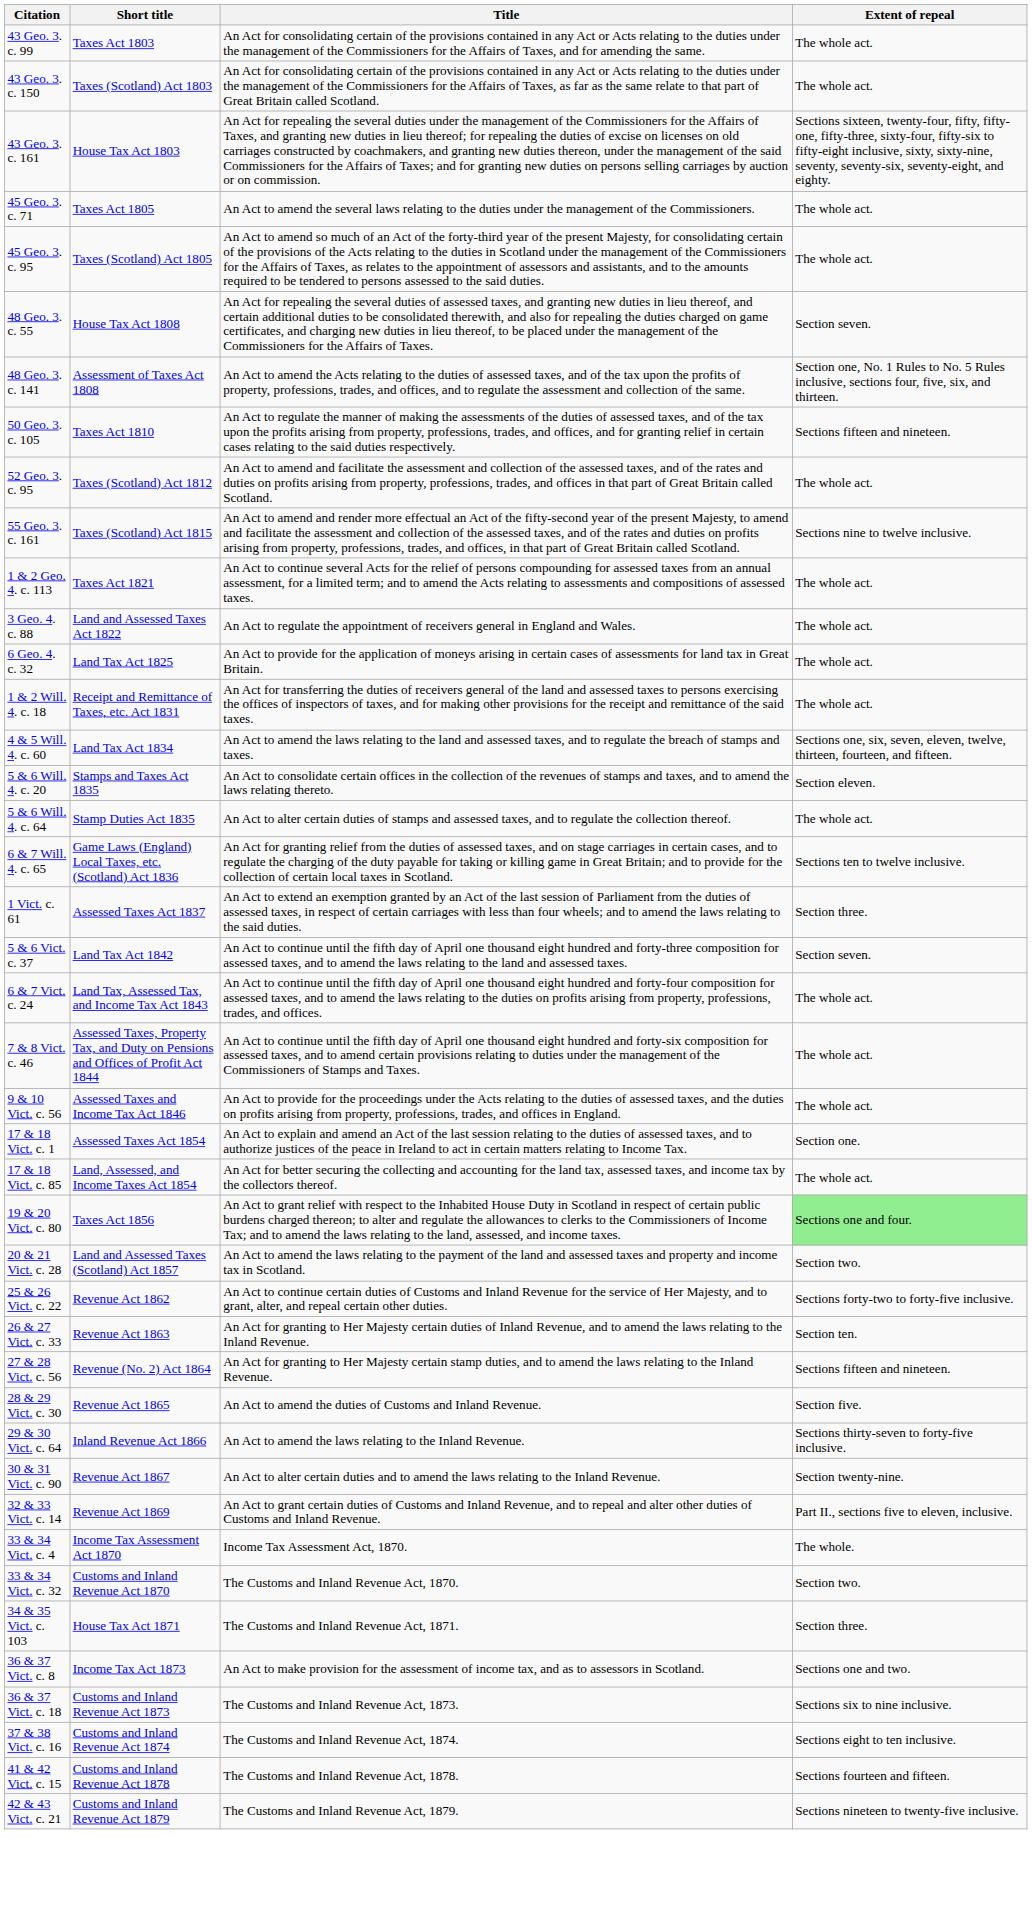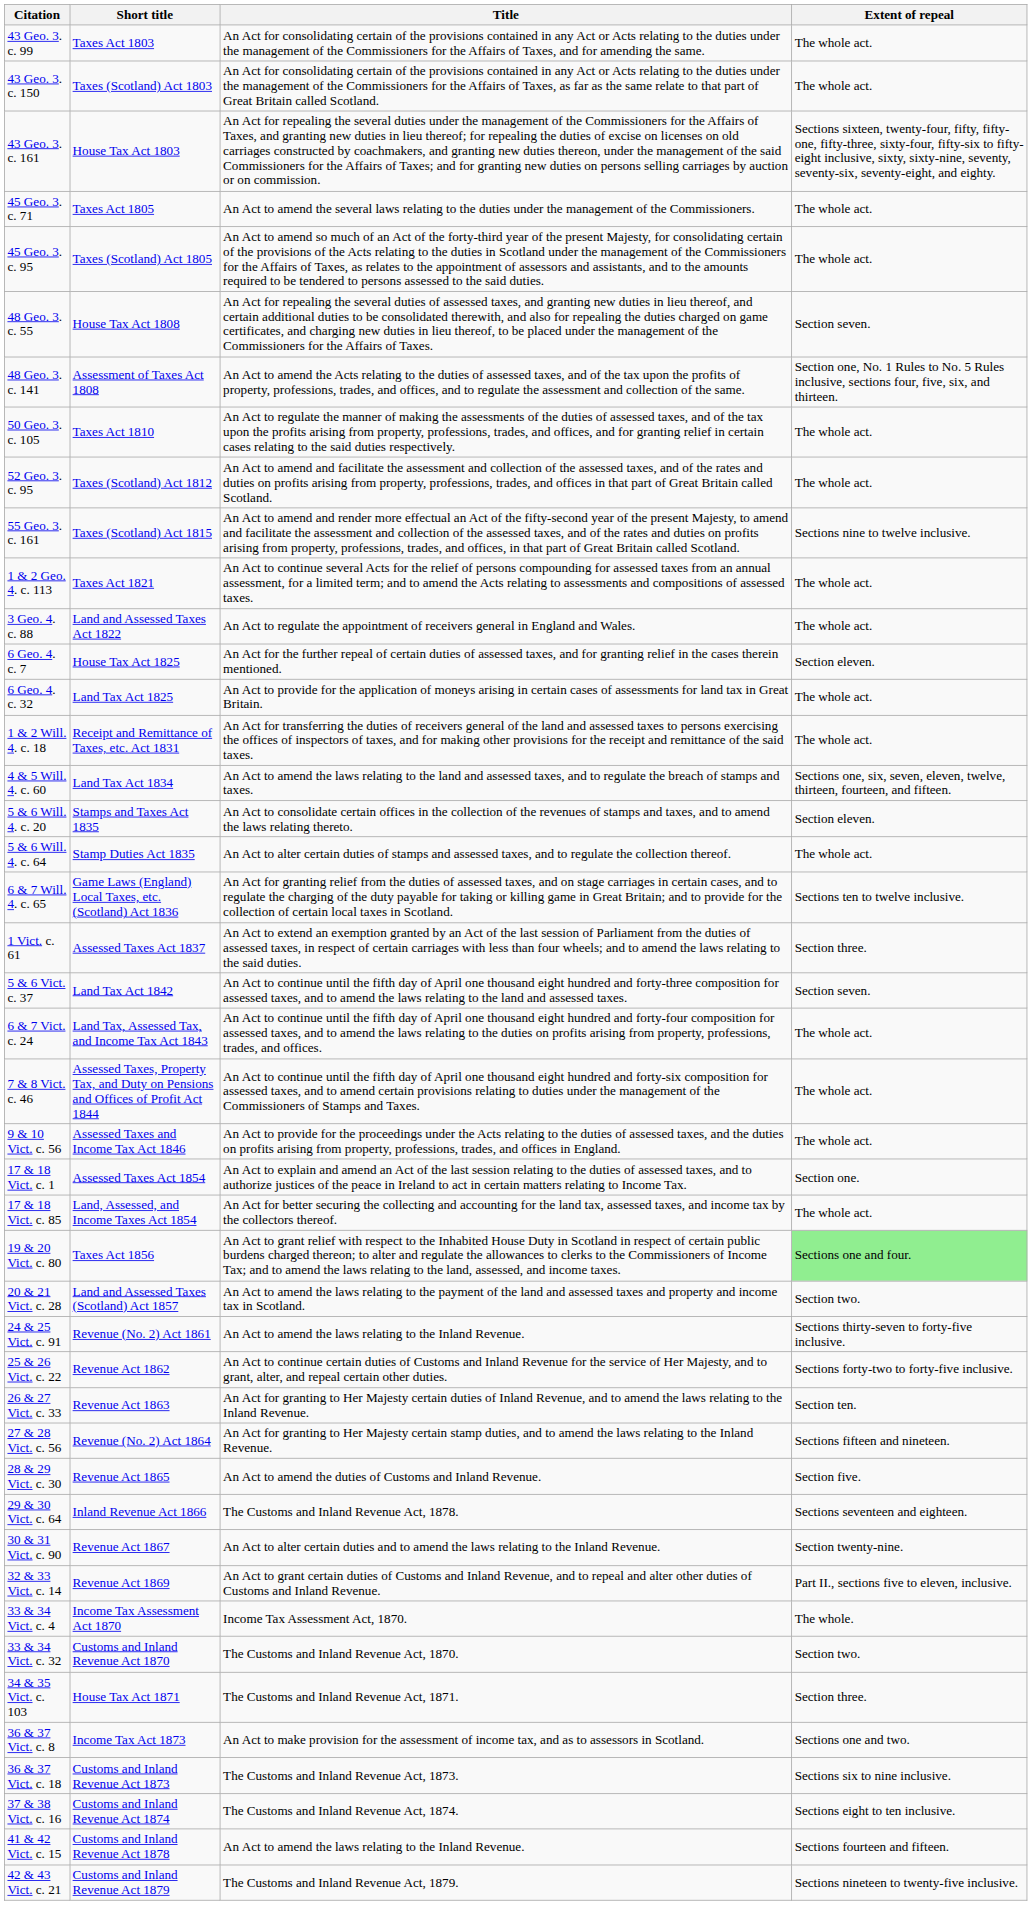50 Geo. 3. c. 105 | Extent of repeal: Sections fifteen and nineteen. -> The whole act.
+ row: 6 Geo. 4. c. 7 | House Tax Act 1825 | An Act for the further repeal of certain duties of assessed taxes, and for granting relief in the cases therein mentioned. | Section eleven.
+ row: 24 & 25 Vict. c. 91 | Revenue (No. 2) Act 1861 | An Act to amend the laws relating to the Inland Revenue. | Sections thirty-seven to forty-five inclusive.
29 & 30 Vict. c. 64 | Title: An Act to amend the laws relating to the Inland Revenue. -> The Customs and Inland Revenue Act, 1878.
29 & 30 Vict. c. 64 | Extent of repeal: Sections thirty-seven to forty-five inclusive. -> Sections seventeen and eighteen.
41 & 42 Vict. c. 15 | Title: The Customs and Inland Revenue Act, 1878. -> An Act to amend the laws relating to the Inland Revenue.
